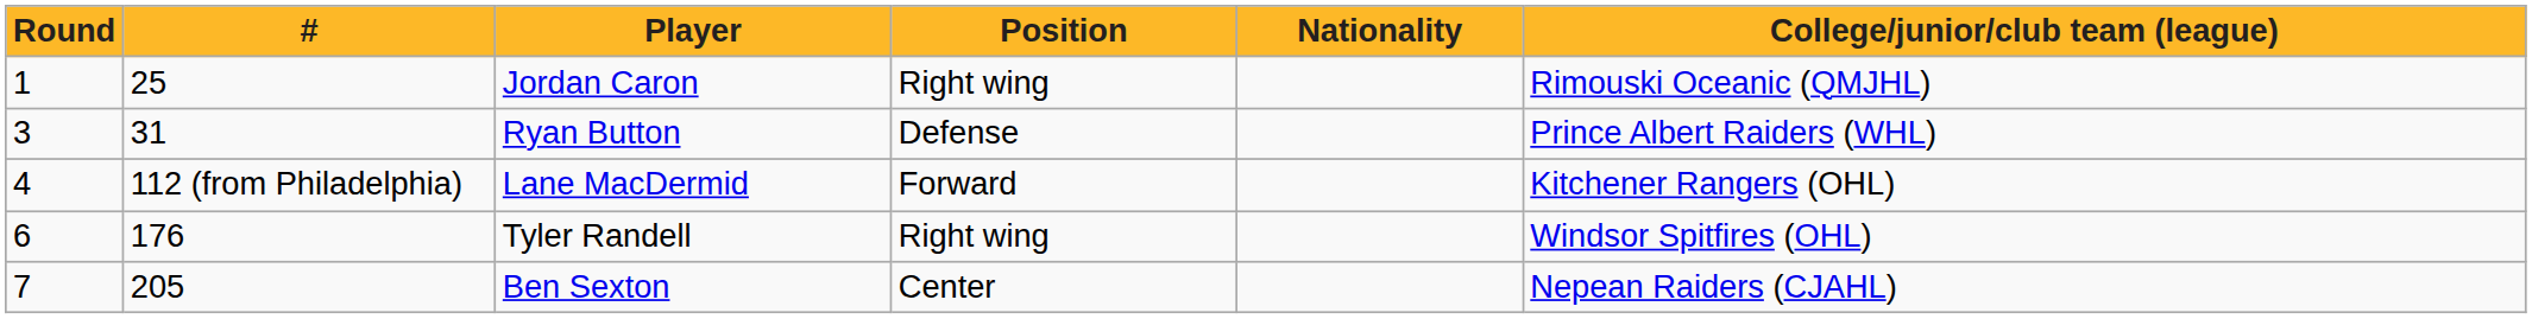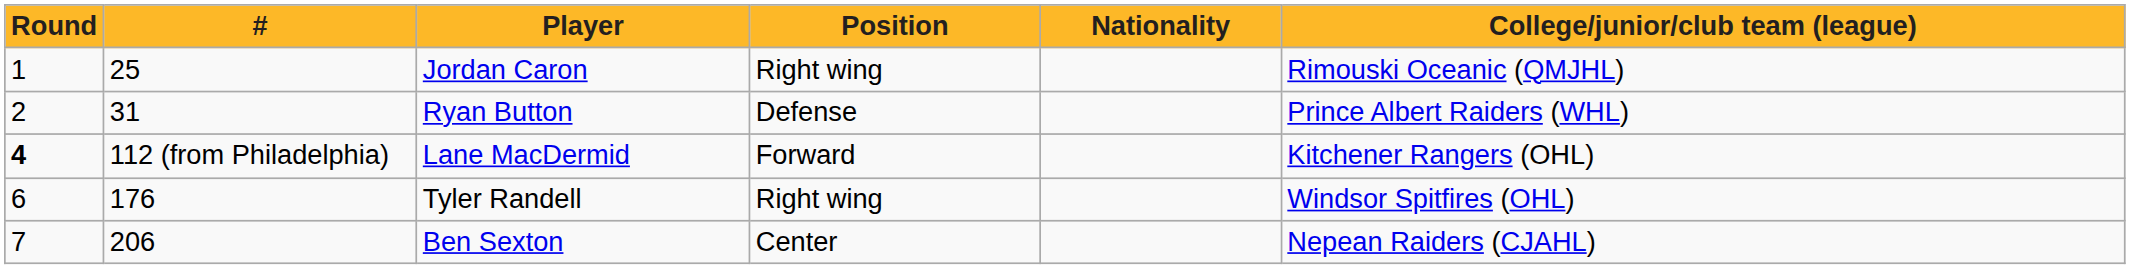Ryan Button | Round: 3 -> 2
Lane MacDermid | Round: normal -> bold
Ben Sexton | #: 205 -> 206
